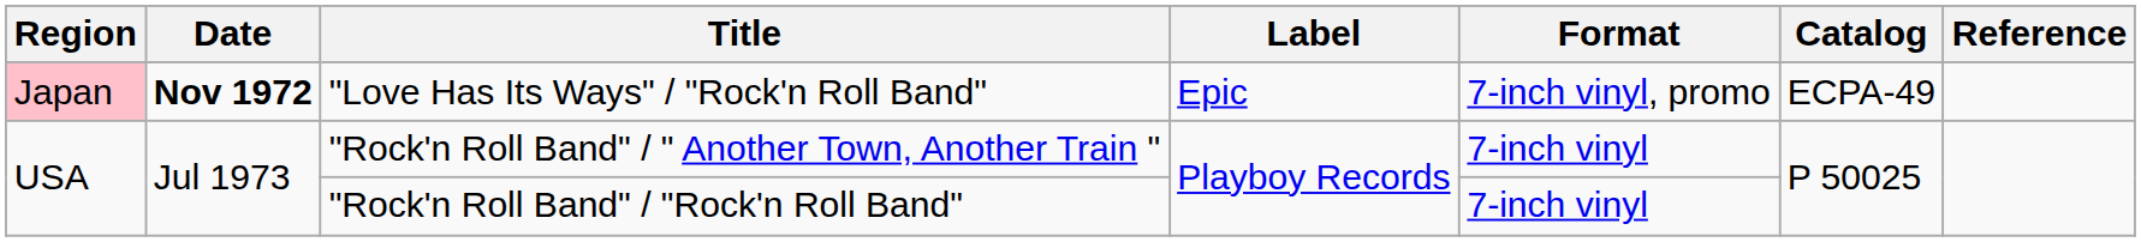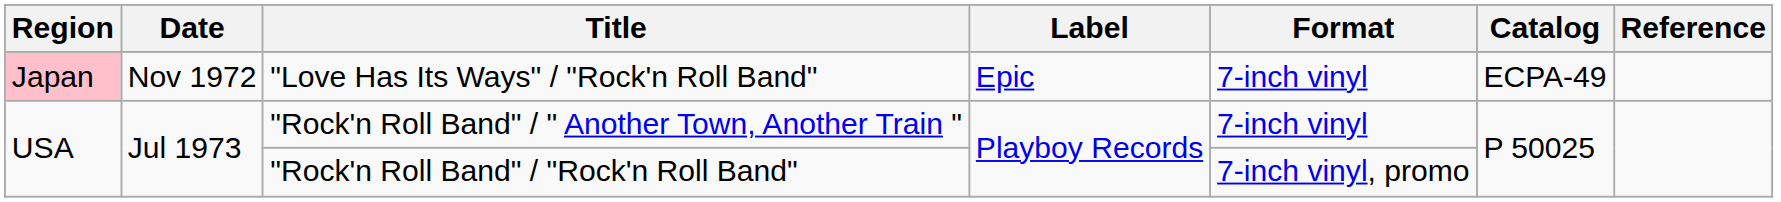"Love Has Its Ways" / "Rock'n Roll Band" | Date: bold -> normal
"Love Has Its Ways" / "Rock'n Roll Band" | Format: 7-inch vinyl, promo -> 7-inch vinyl
"Rock'n Roll Band" / "Rock'n Roll Band" | Format: 7-inch vinyl -> 7-inch vinyl, promo
